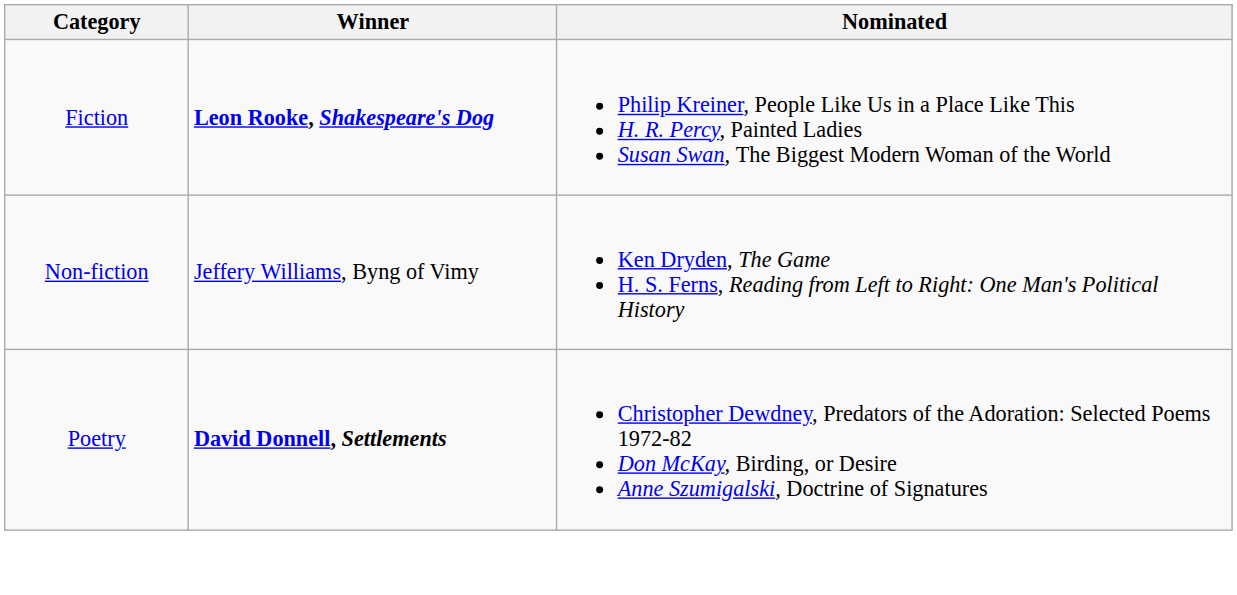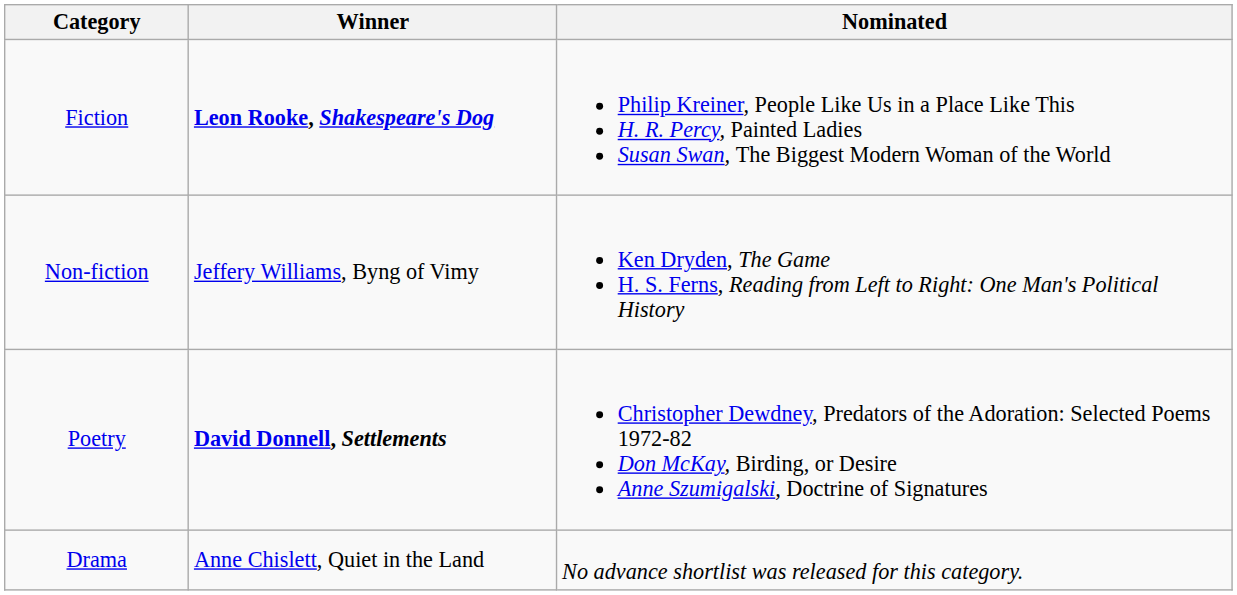+ row: Drama | Anne Chislett, Quiet in the Land | No advance shortlist was released for this category.
